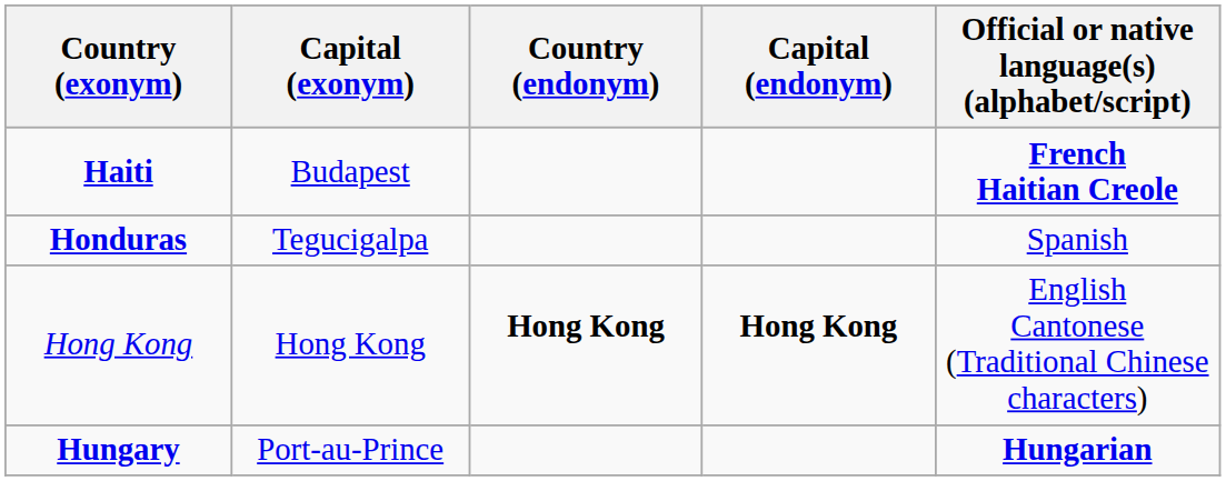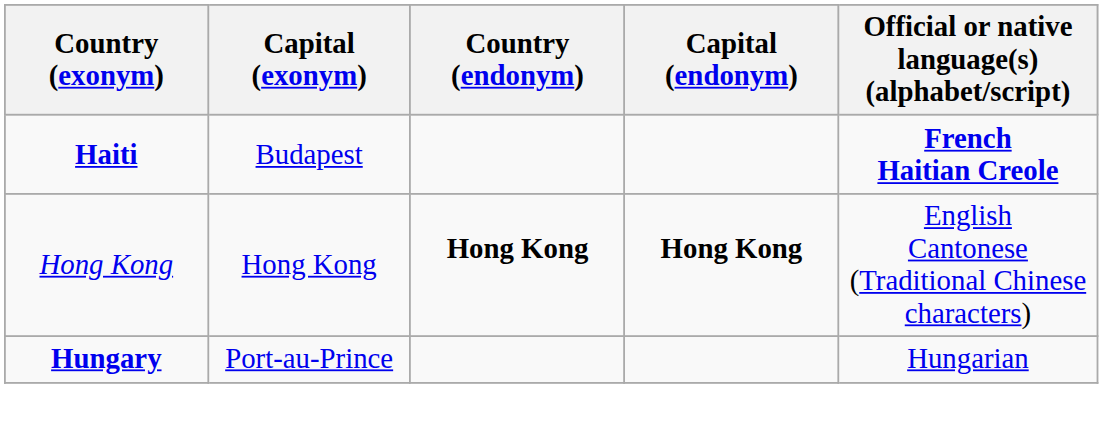- row: Honduras | Tegucigalpa | Spanish
Hungary | Official or native language(s) (alphabet/script): bold -> normal
